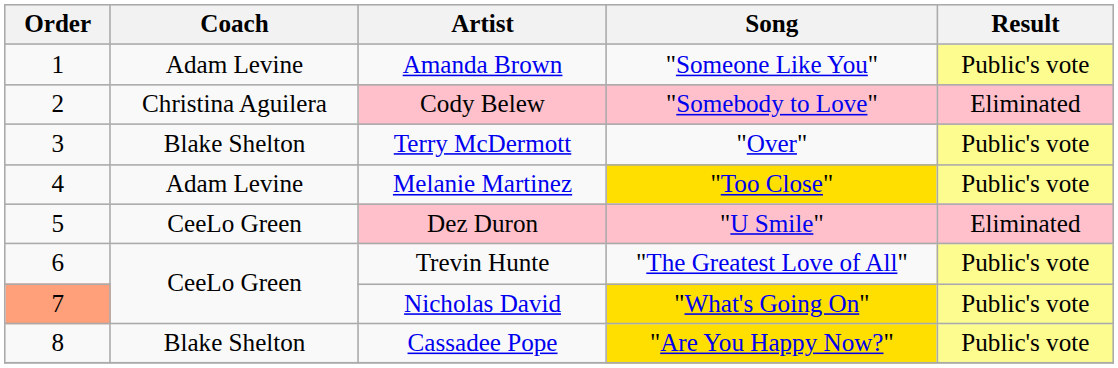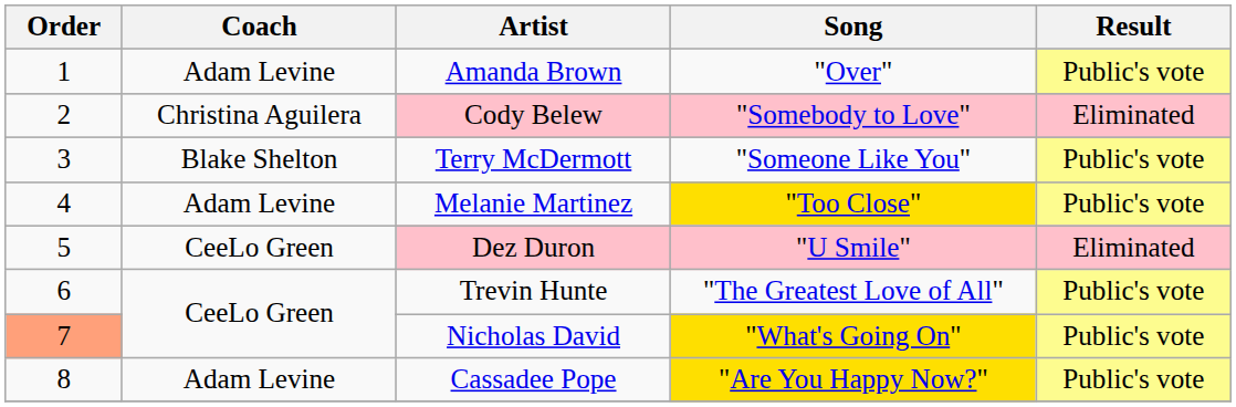Amanda Brown | Song: "Someone Like You" -> "Over"
Terry McDermott | Song: "Over" -> "Someone Like You"
Cassadee Pope | Coach: Blake Shelton -> Adam Levine
